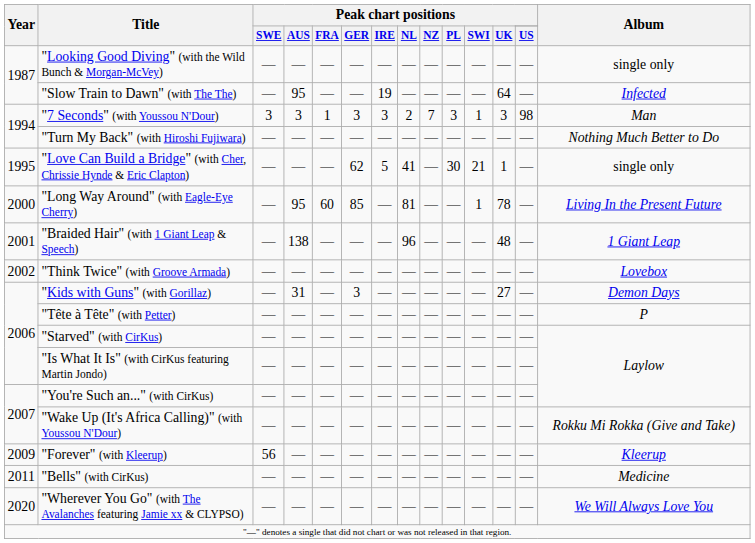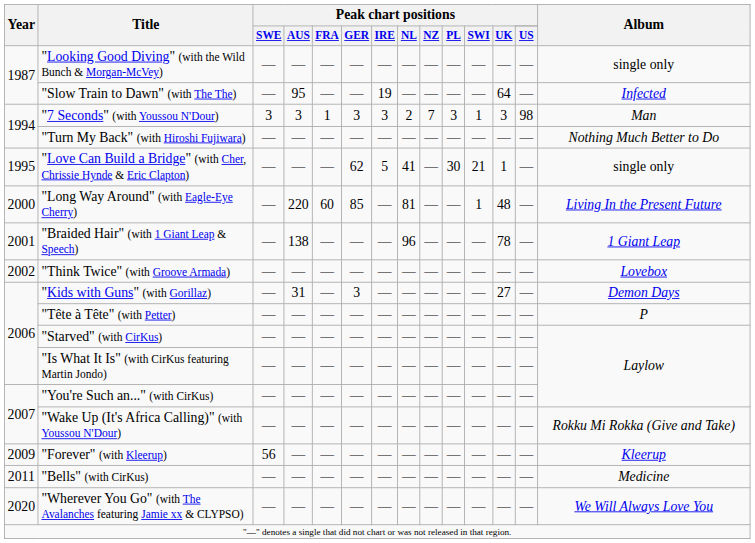"Long Way Around" (with Eagle-Eye Cherry) | Peak chart positions / AUS: 95 -> 220
"Long Way Around" (with Eagle-Eye Cherry) | Peak chart positions / UK: 78 -> 48
"Braided Hair" (with 1 Giant Leap & Speech) | Peak chart positions / UK: 48 -> 78
